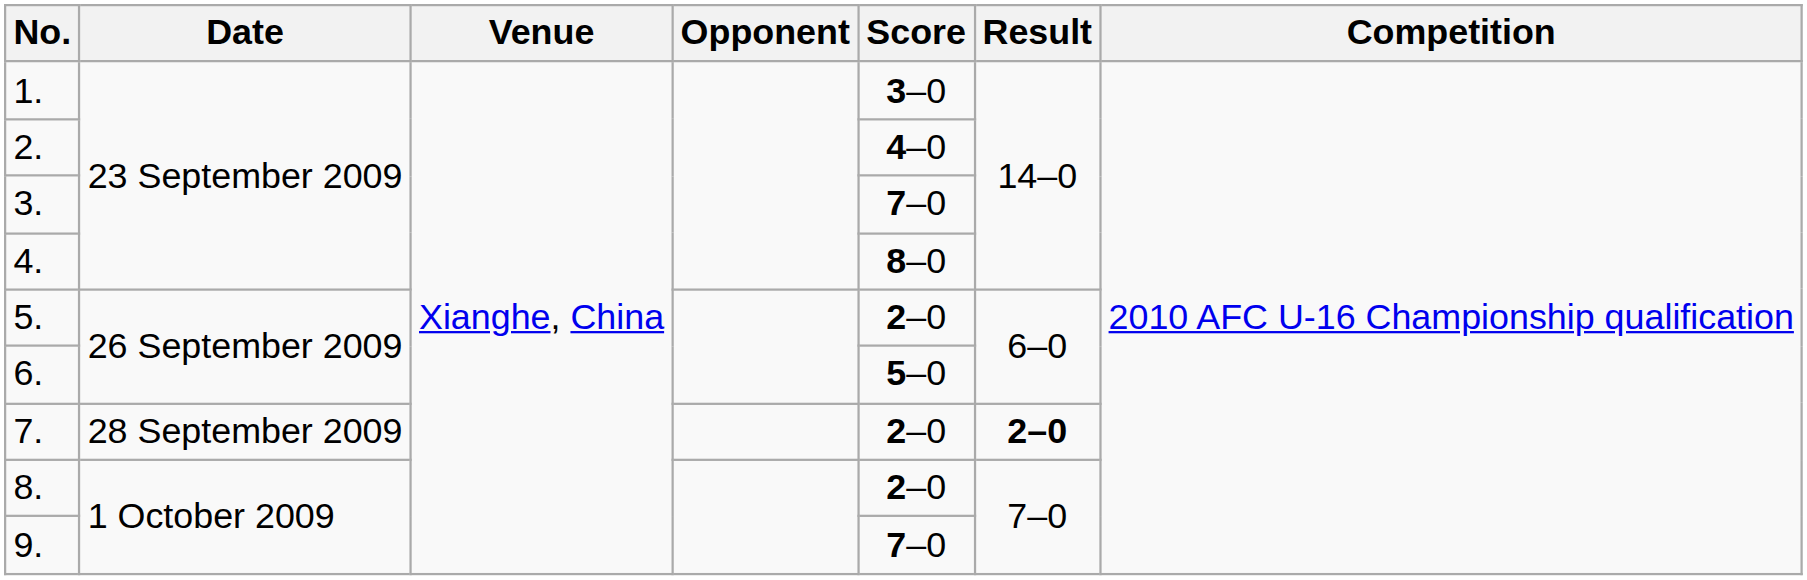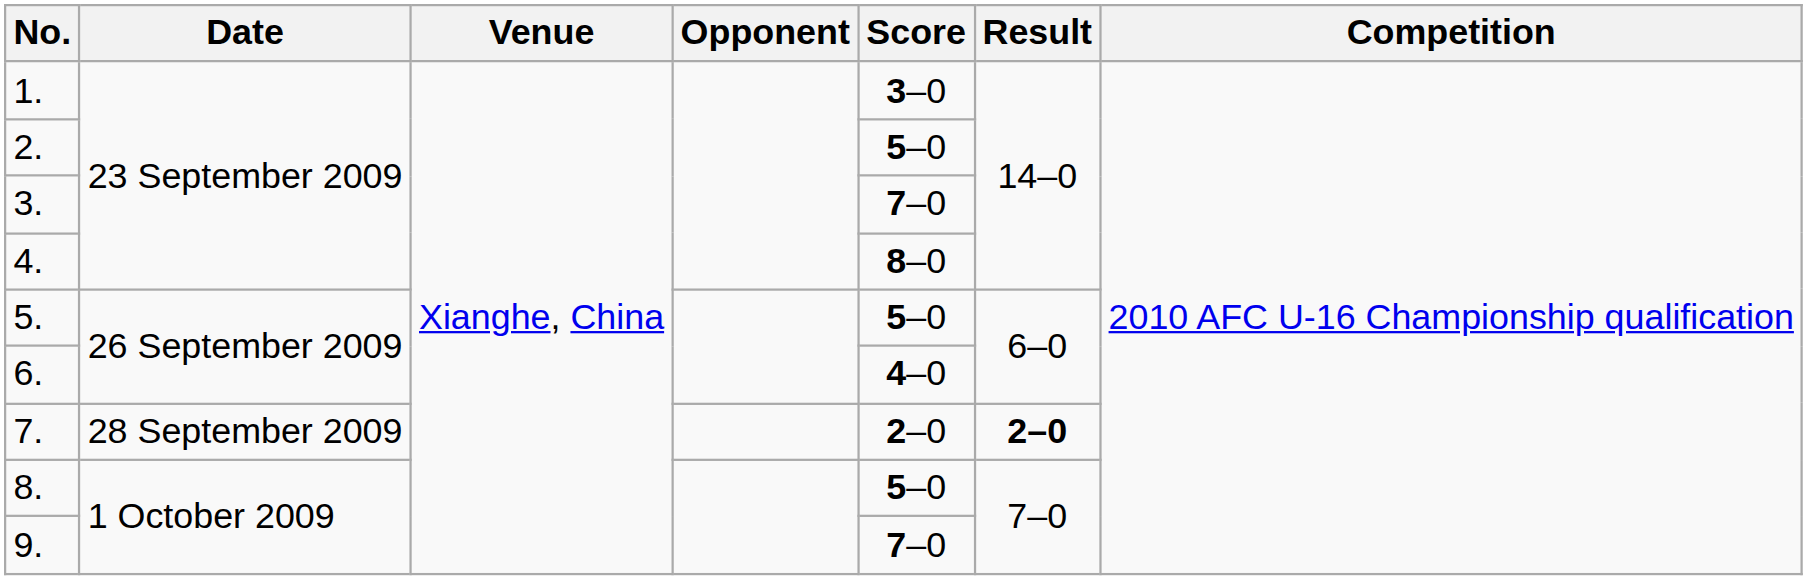2. | Score: 4–0 -> 5–0
5. | Score: 2–0 -> 5–0
6. | Score: 5–0 -> 4–0
8. | Score: 2–0 -> 5–0
